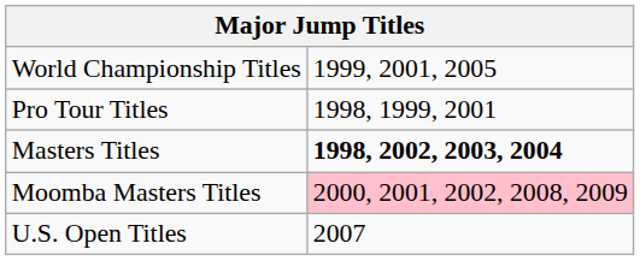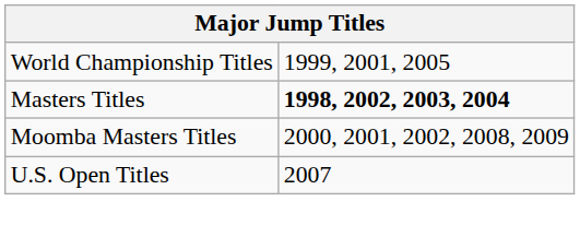- row: Pro Tour Titles | 1998, 1999, 2001
Moomba Masters Titles | column 2: pink background -> no background
